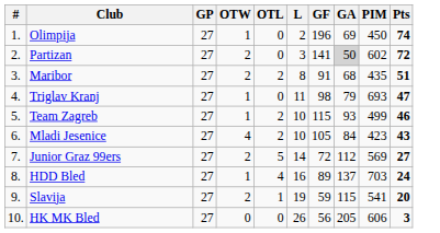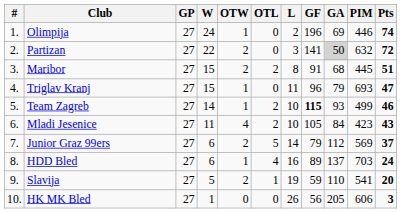+ column: W | 24 | 22 | 15 | 15 | 14 | 11 | 6 | 6 | 5 | 1
Olimpija | PIM: 450 -> 446
Partizan | PIM: 602 -> 632
Maribor | PIM: 435 -> 445
Triglav Kranj | GF: 98 -> 96
Team Zagreb | GF: normal -> bold
Junior Graz 99ers | GF: 72 -> 79
Junior Graz 99ers | Pts: 27 -> 37
Slavija | GA: 115 -> 110
